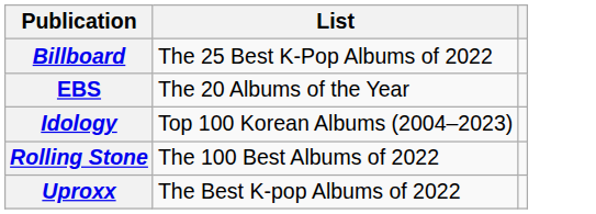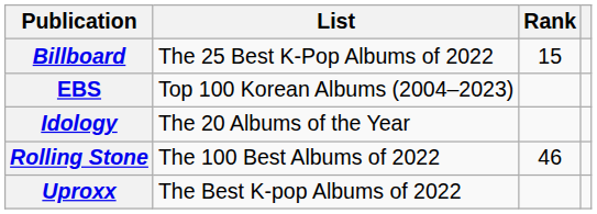+ column: Rank | 15 | 46
EBS | List: The 20 Albums of the Year -> Top 100 Korean Albums (2004–2023)
Idology | List: Top 100 Korean Albums (2004–2023) -> The 20 Albums of the Year
